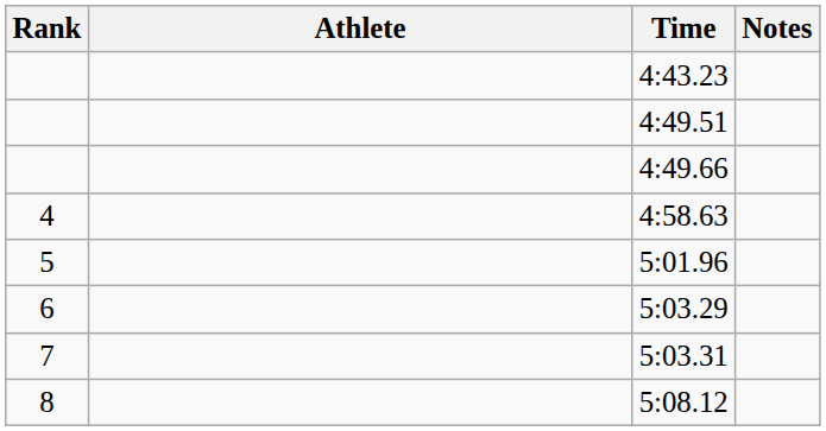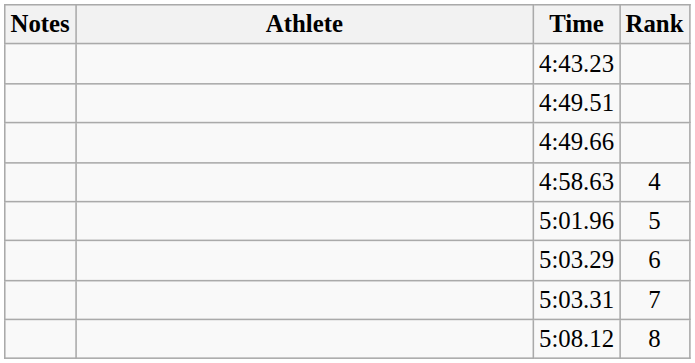columns swapped: Rank <-> Notes
